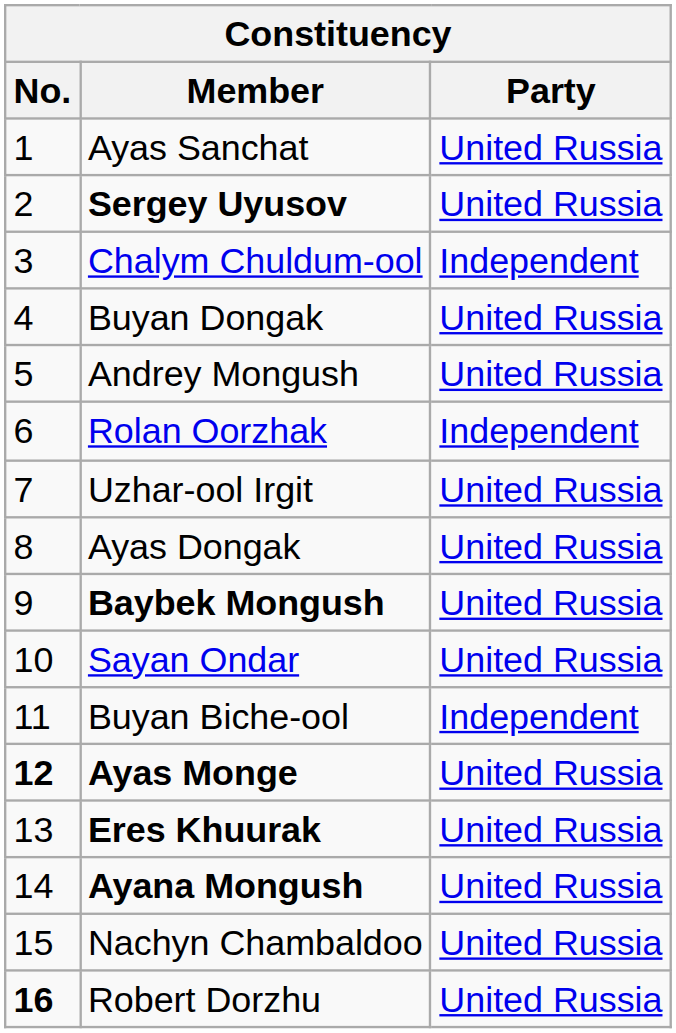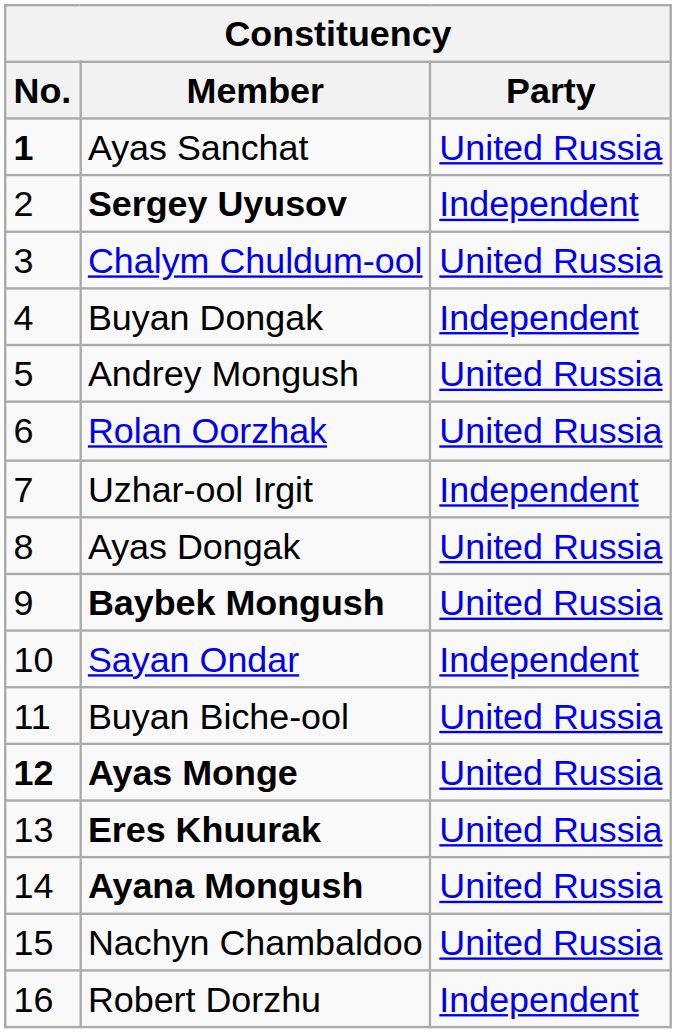Ayas Sanchat | No.: normal -> bold
Sergey Uyusov | Party: United Russia -> Independent
Chalym Chuldum-ool | Party: Independent -> United Russia
Buyan Dongak | Party: United Russia -> Independent
Rolan Oorzhak | Party: Independent -> United Russia
Uzhar-ool Irgit | Party: United Russia -> Independent
Sayan Ondar | Party: United Russia -> Independent
Buyan Biche-ool | Party: Independent -> United Russia
Robert Dorzhu | No.: bold -> normal
Robert Dorzhu | Party: United Russia -> Independent
